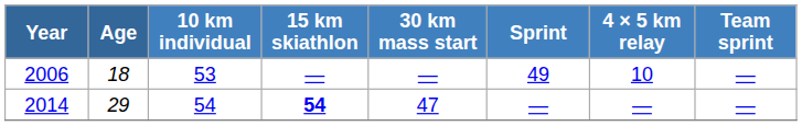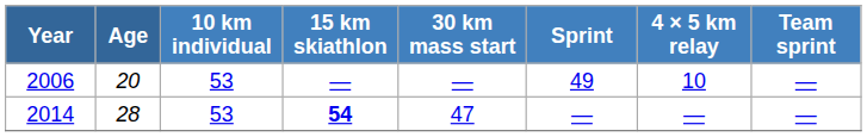2006 | Age: 18 -> 20
2014 | Age: 29 -> 28
2014 | 10 km individual: 54 -> 53
